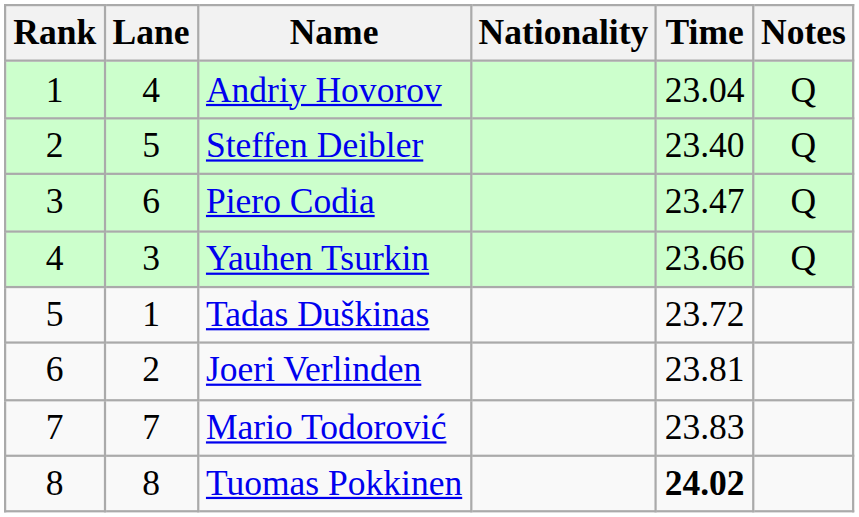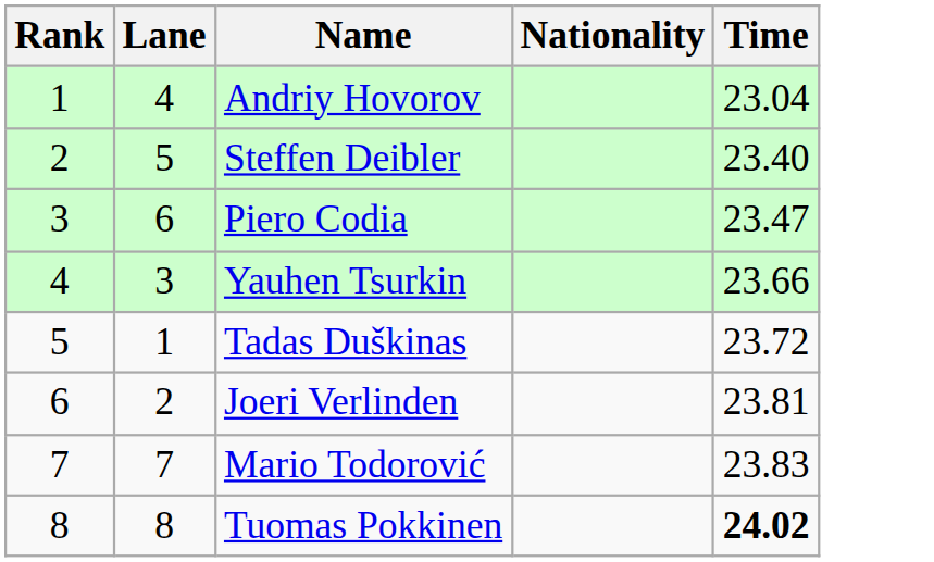- column: Notes | Q | Q | Q | Q
